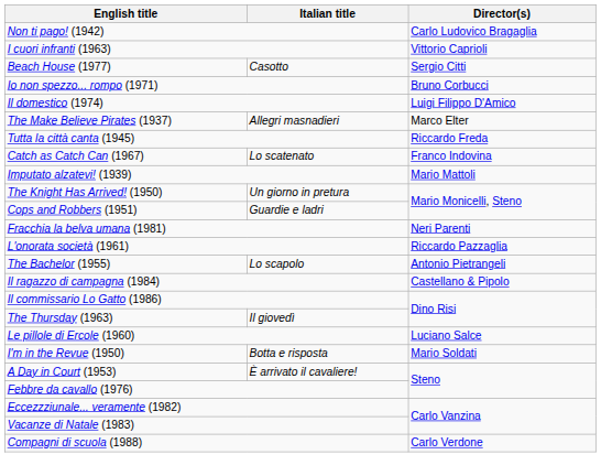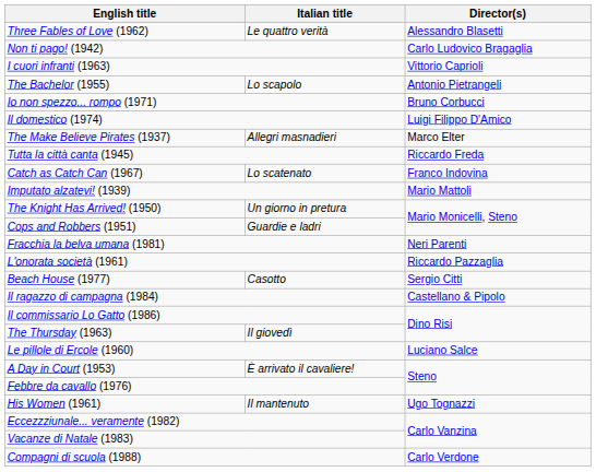+ row: Three Fables of Love (1962) | Le quattro verità | Alessandro Blasetti
rows swapped: Beach House (1977) <-> The Bachelor (1955)
- row: I'm in the Revue (1950) | Botta e risposta | Mario Soldati
+ row: His Women (1961) | Il mantenuto | Ugo Tognazzi
